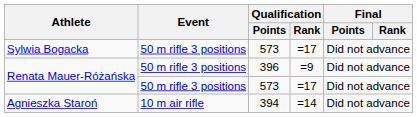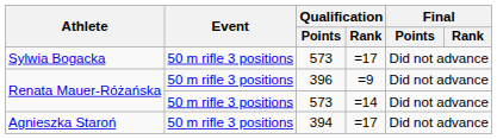Renata Mauer-Różańska / 573 | Qualification / Rank: =17 -> =14
Agnieszka Staroń | Event: 10 m air rifle -> 50 m rifle 3 positions
Agnieszka Staroń | Qualification / Rank: =14 -> =17
